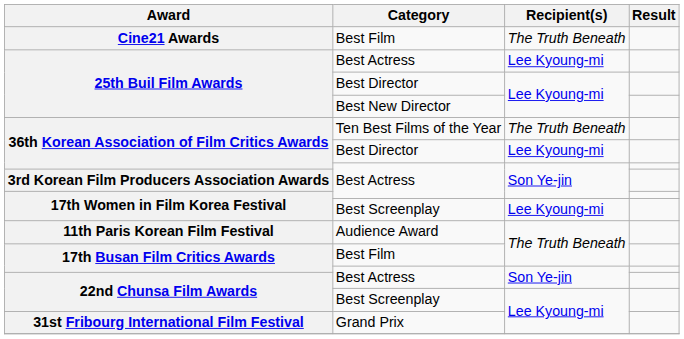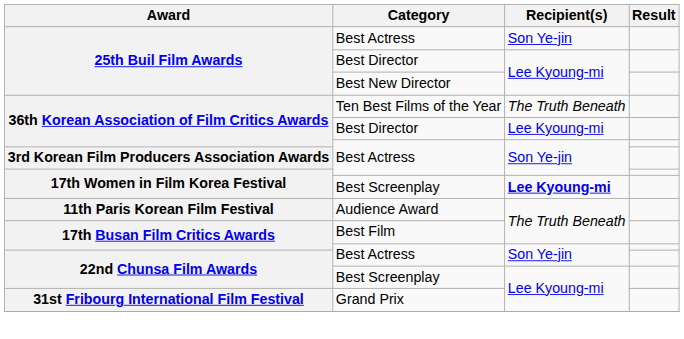- row: Cine21 Awards | Best Film | The Truth Beneath
25th Buil Film Awards / Best Actress | Recipient(s): Lee Kyoung-mi -> Son Ye-jin
17th Women in Film Korea Festival / Best Screenplay | Recipient(s): normal -> bold
